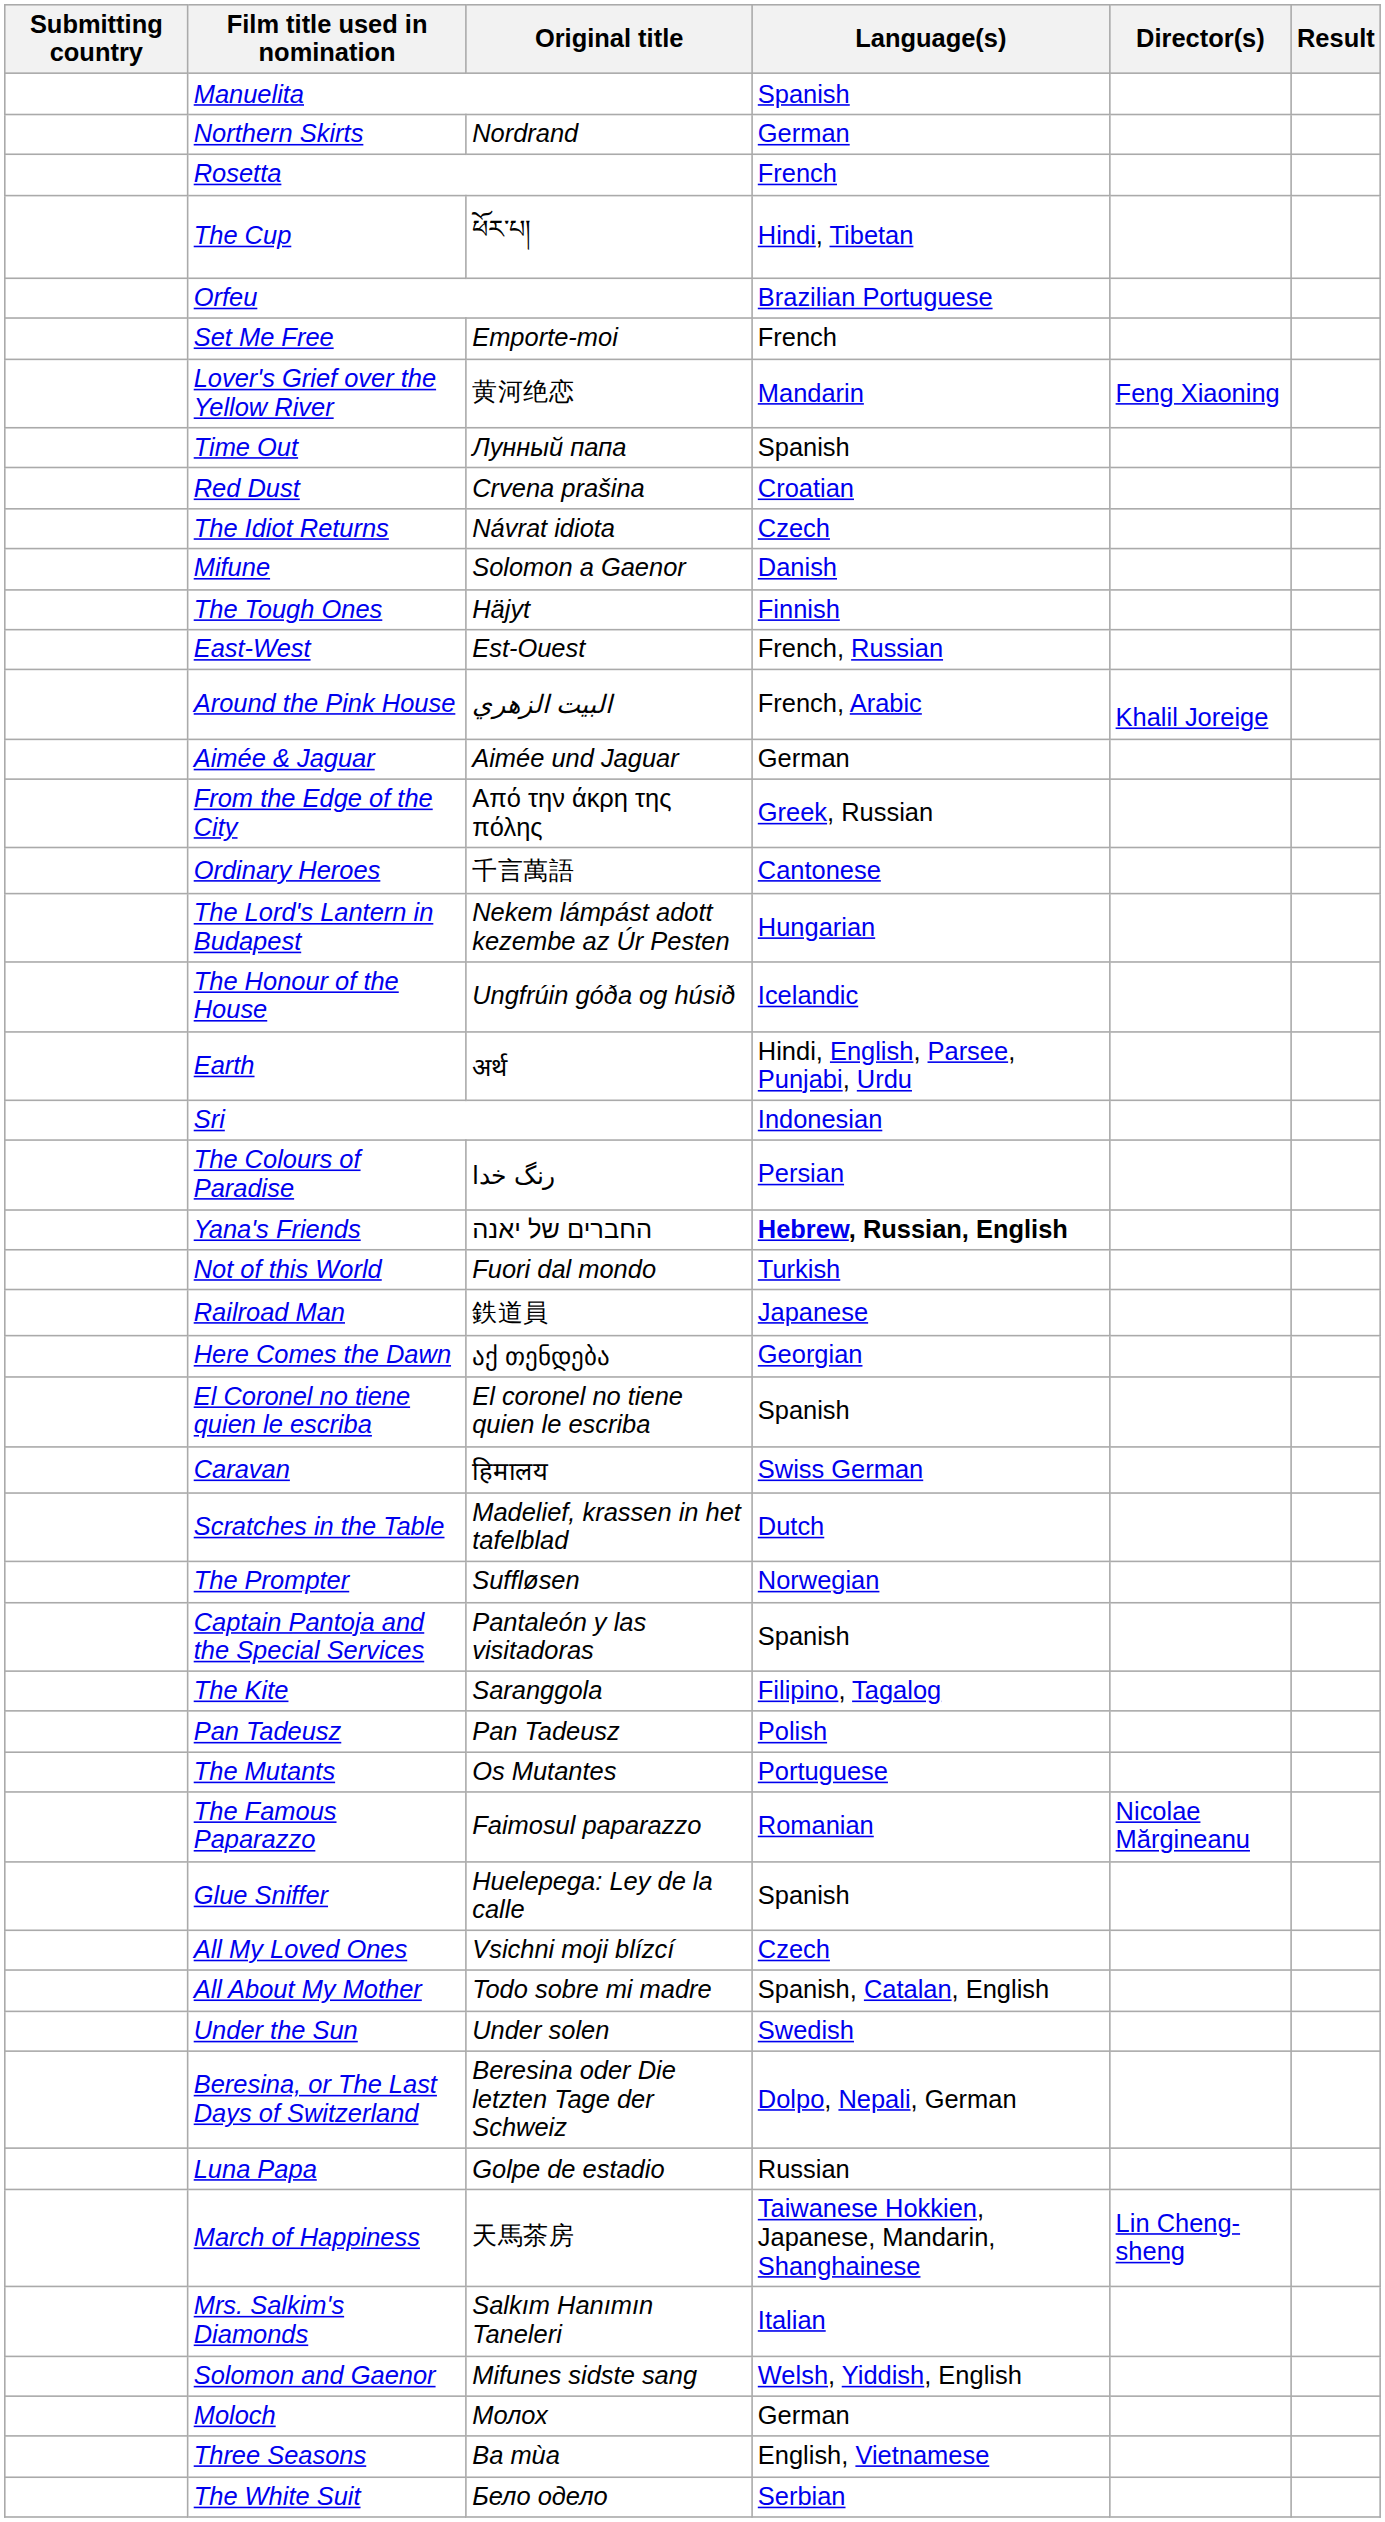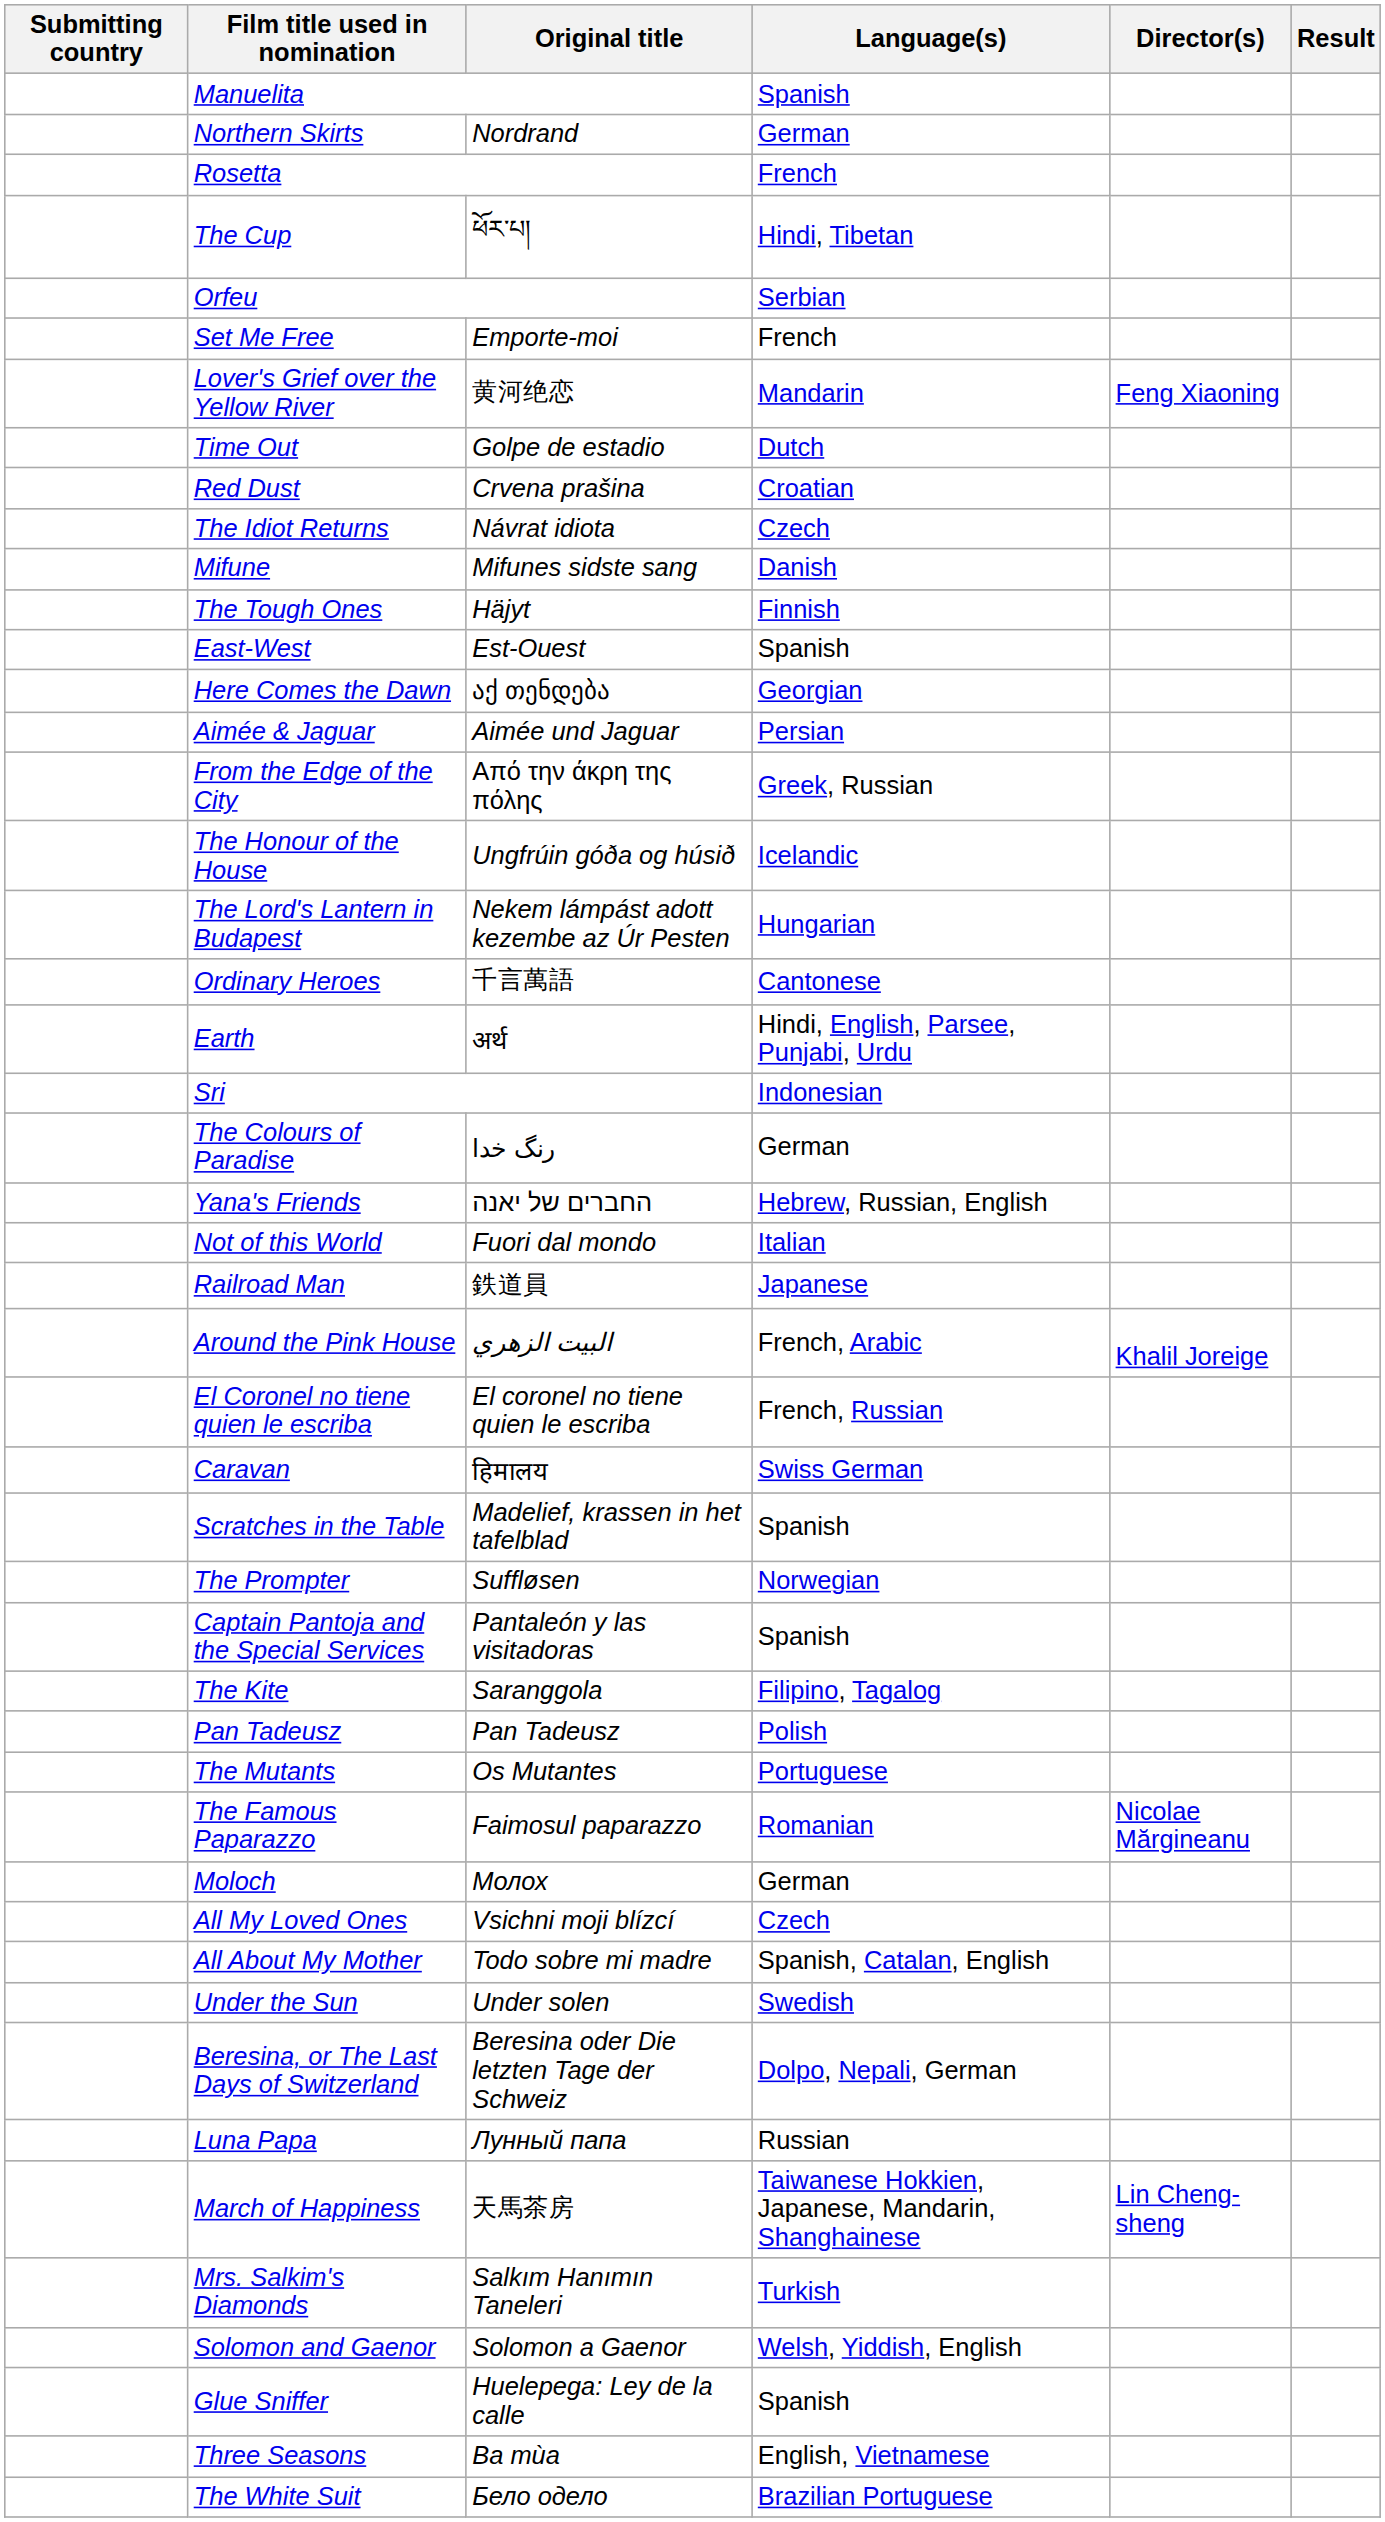Orfeu | Language(s): Brazilian Portuguese -> Serbian
Time Out | Original title: Лунный папа -> Golpe de estadio
Time Out | Language(s): Spanish -> Dutch
Mifune | Original title: Solomon a Gaenor -> Mifunes sidste sang
East-West | Language(s): French, Russian -> Spanish
rows swapped: Here Comes the Dawn <-> Around the Pink House
Aimée & Jaguar | Language(s): German -> Persian
rows swapped: Ordinary Heroes <-> The Honour of the House
The Colours of Paradise | Language(s): Persian -> German
Yana's Friends | Language(s): bold -> normal
Not of this World | Language(s): Turkish -> Italian
El Coronel no tiene quien le escriba | Language(s): Spanish -> French, Russian
Scratches in the Table | Language(s): Dutch -> Spanish
rows swapped: Moloch <-> Glue Sniffer
Luna Papa | Original title: Golpe de estadio -> Лунный папа
Mrs. Salkim's Diamonds | Language(s): Italian -> Turkish
Solomon and Gaenor | Original title: Mifunes sidste sang -> Solomon a Gaenor
The White Suit | Language(s): Serbian -> Brazilian Portuguese
